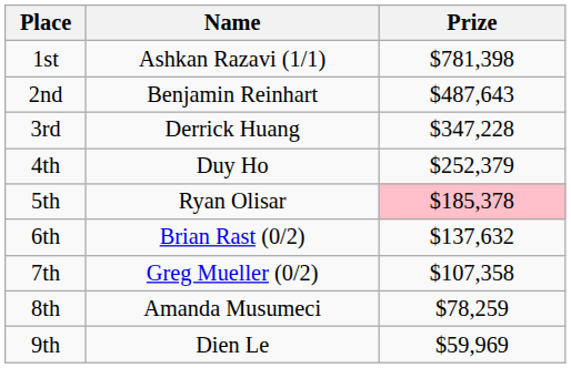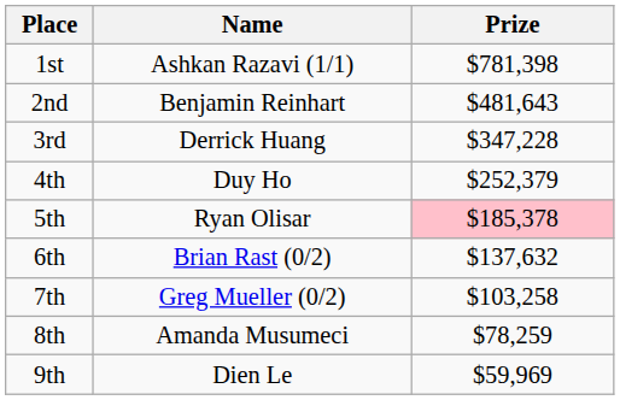2nd | Prize: $487,643 -> $481,643
7th | Prize: $107,358 -> $103,258
